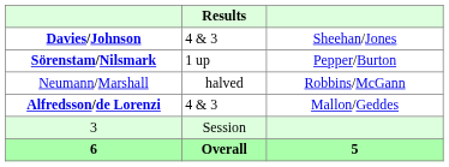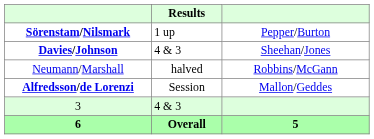rows swapped: Davies/Johnson <-> Sörenstam/Nilsmark
Alfredsson/de Lorenzi | Results: 4 & 3 -> Session
3 | Results: Session -> 4 & 3
